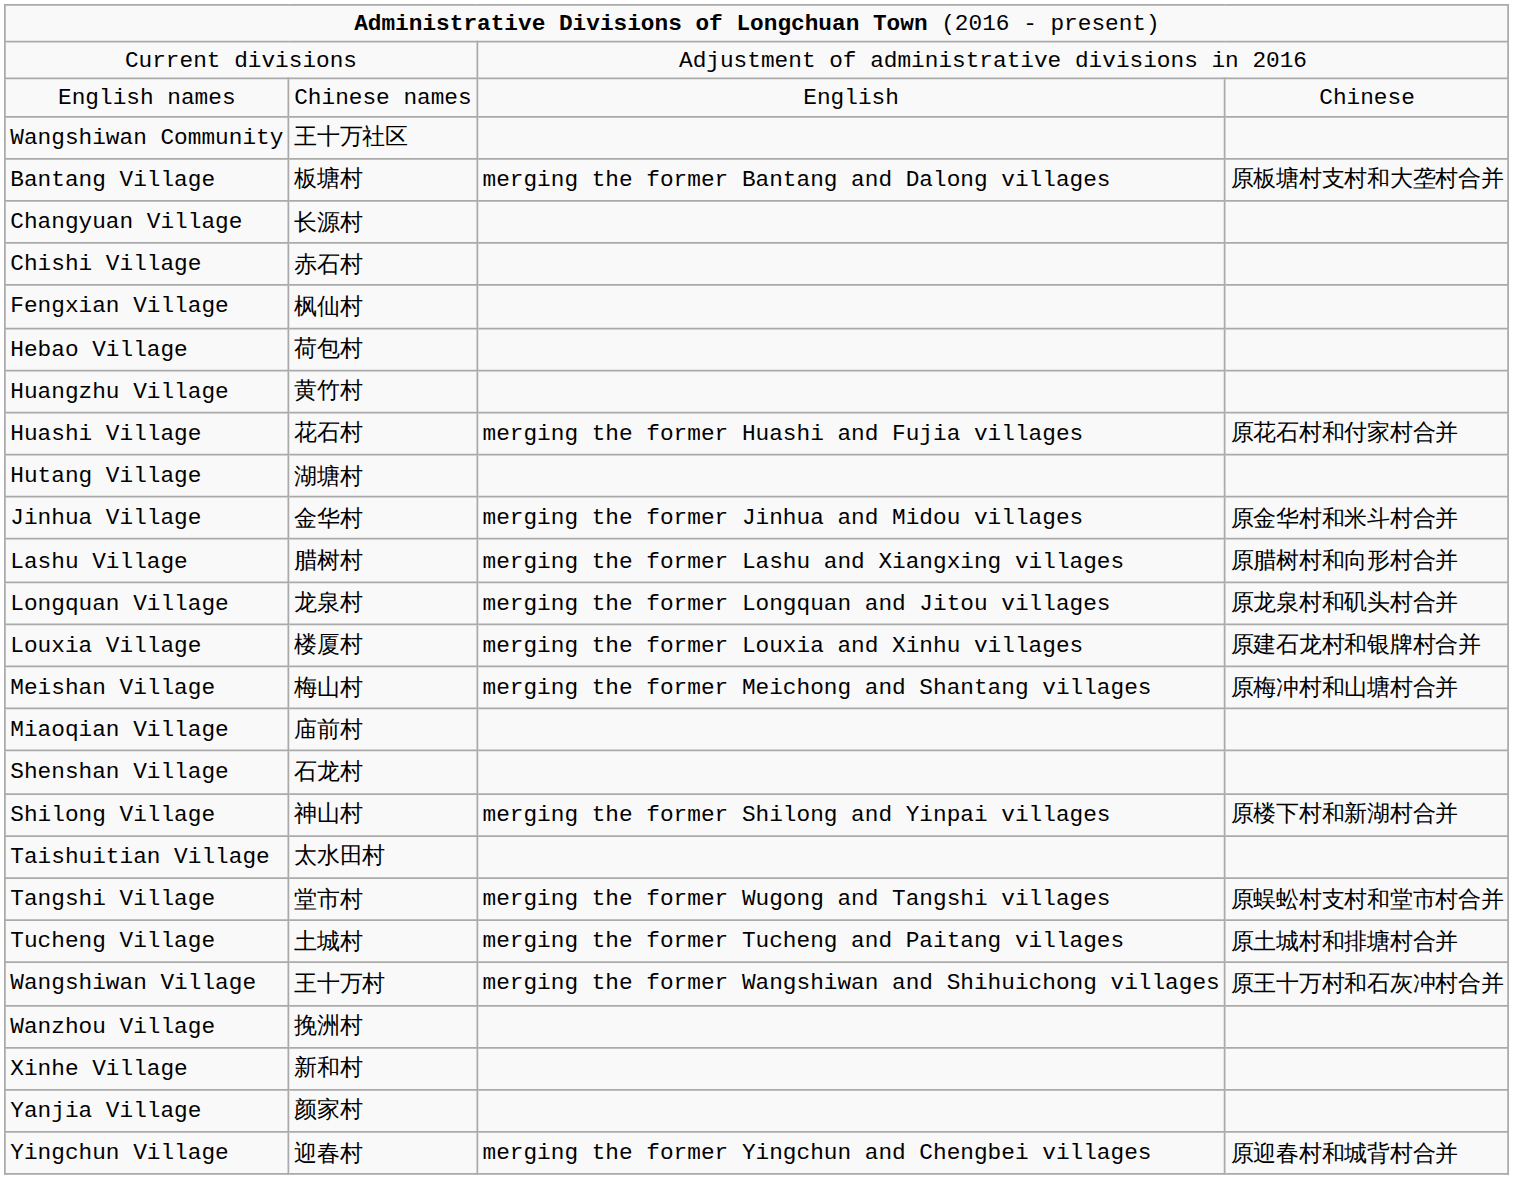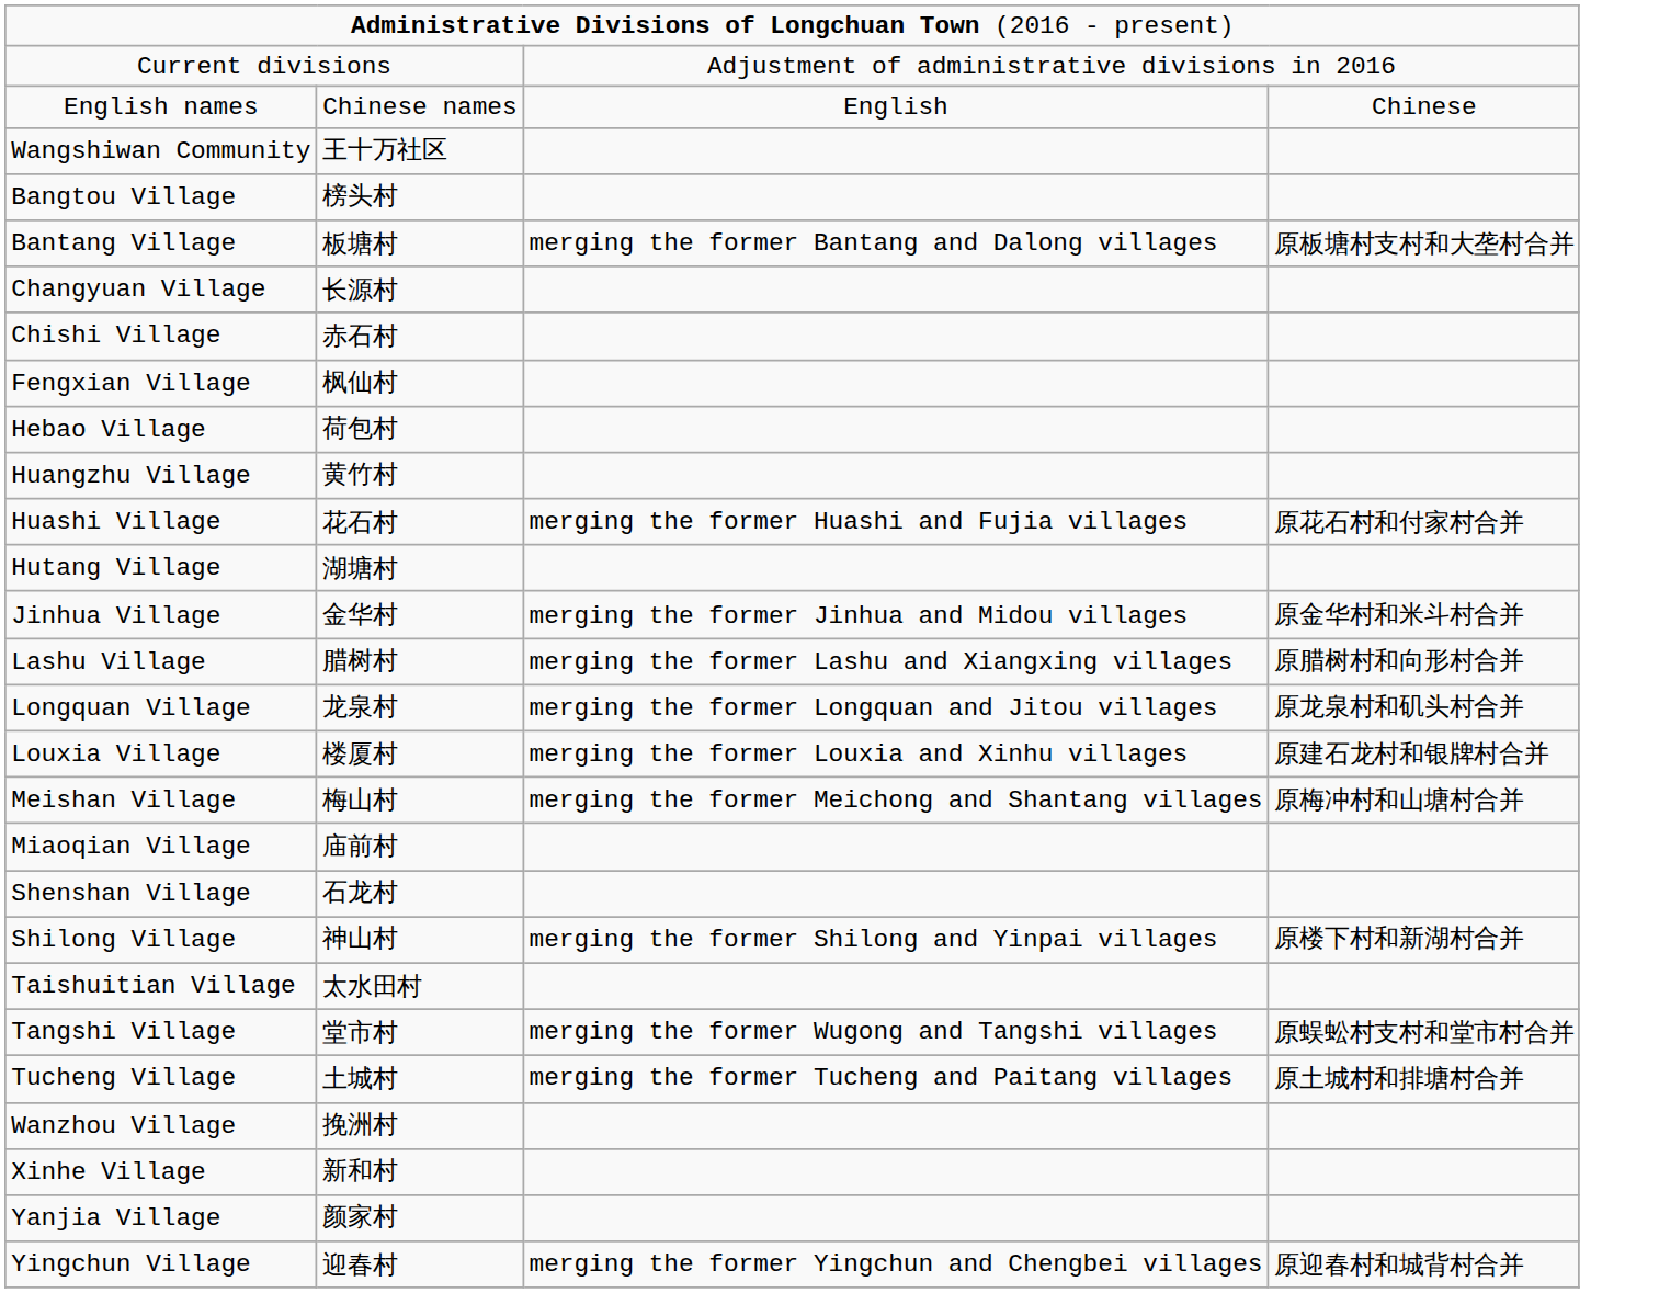+ row: Bangtou Village | 榜头村
- row: Wangshiwan Village | 王十万村 | merging the former Wangshiwan and Shihuichong villages | 原王十万村和石灰冲村合并
